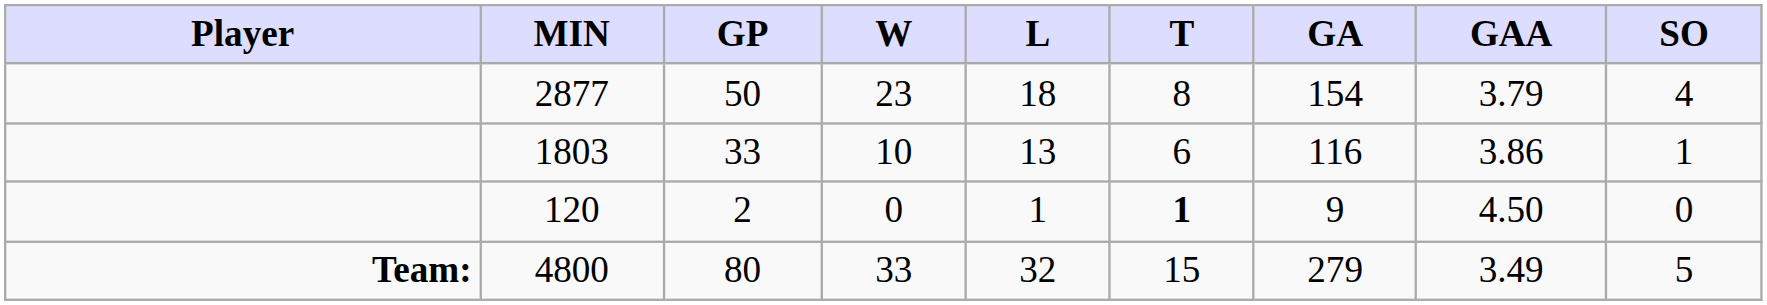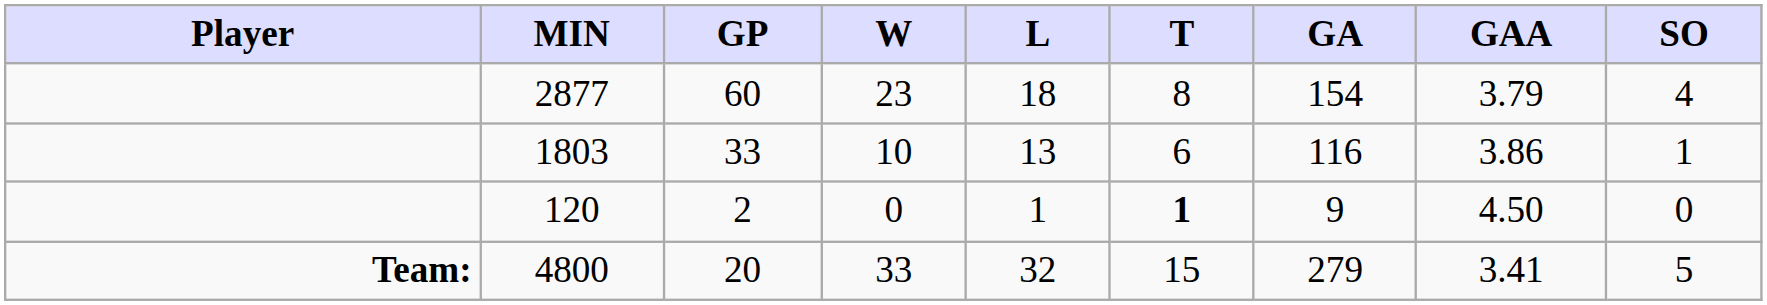2877 | GP: 50 -> 60
4800 | GP: 80 -> 20
4800 | GAA: 3.49 -> 3.41
